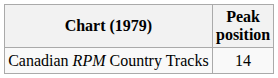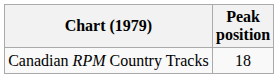Canadian RPM Country Tracks | Peak position: 14 -> 18
